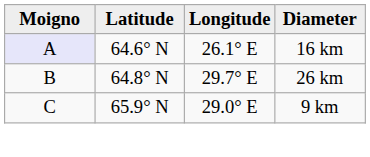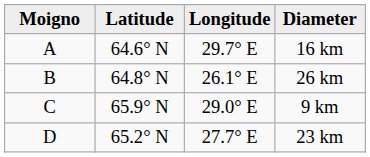16 km | Moigno: lavender background -> no background
16 km | Longitude: 26.1° E -> 29.7° E
26 km | Longitude: 29.7° E -> 26.1° E
+ row: D | 65.2° N | 27.7° E | 23 km
